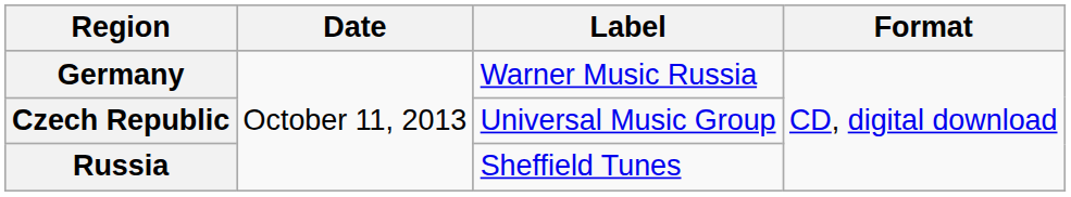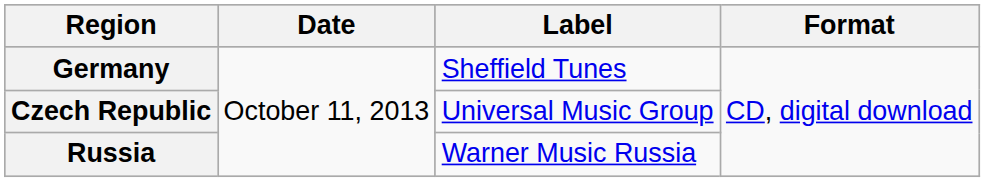Germany | Label: Warner Music Russia -> Sheffield Tunes
Russia | Label: Sheffield Tunes -> Warner Music Russia
